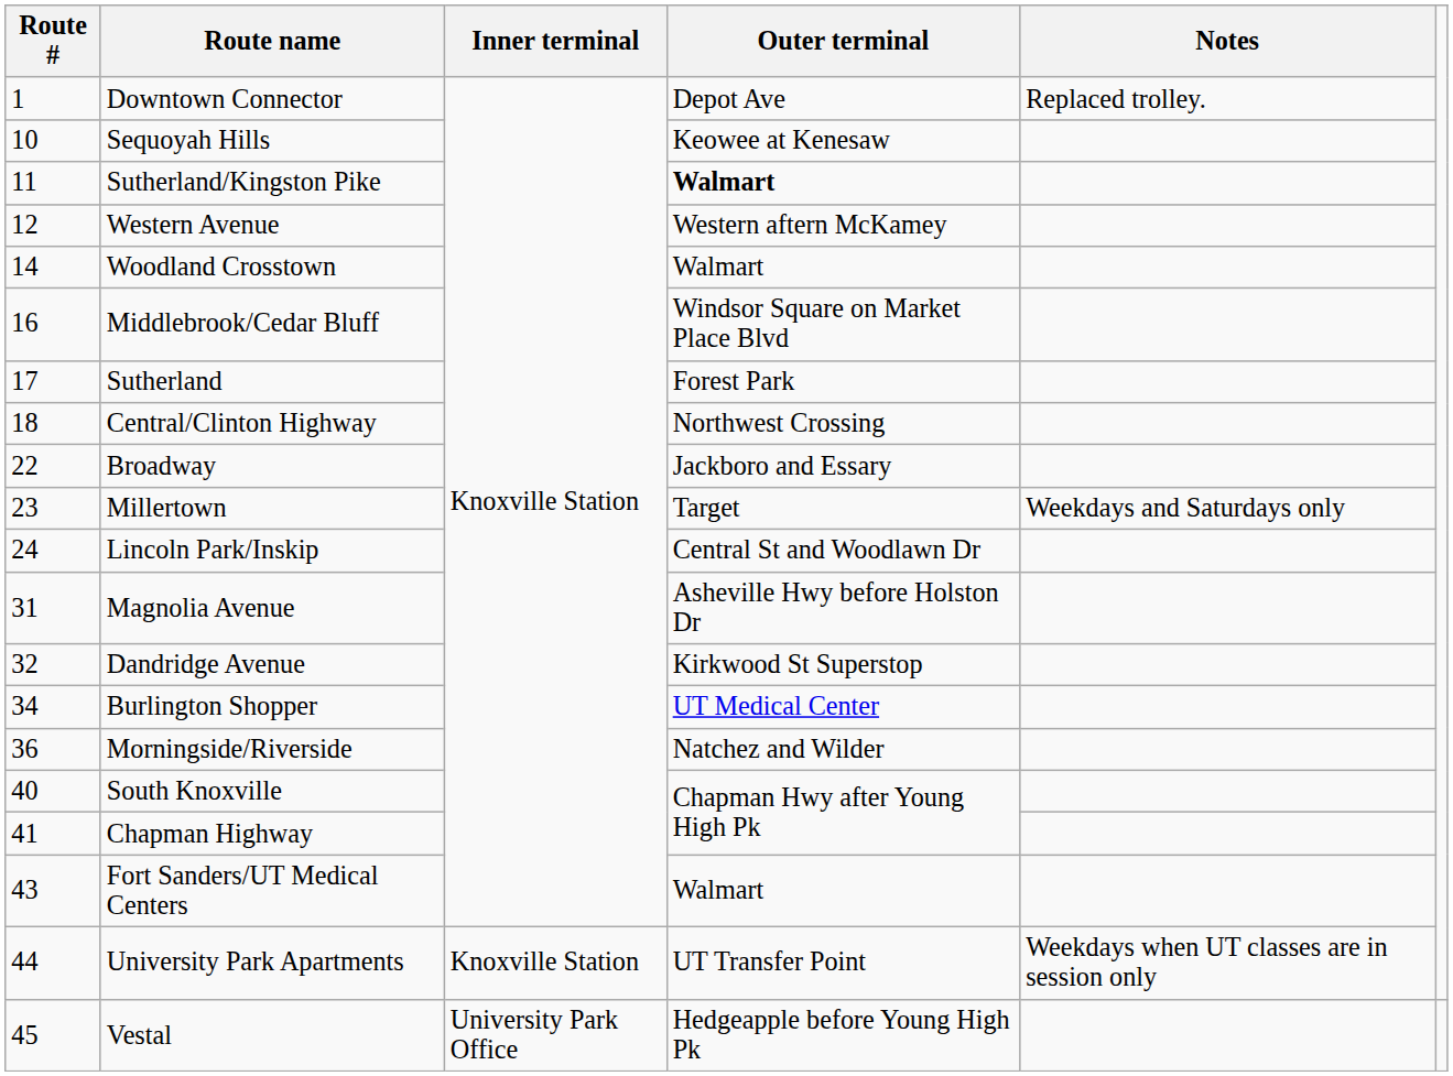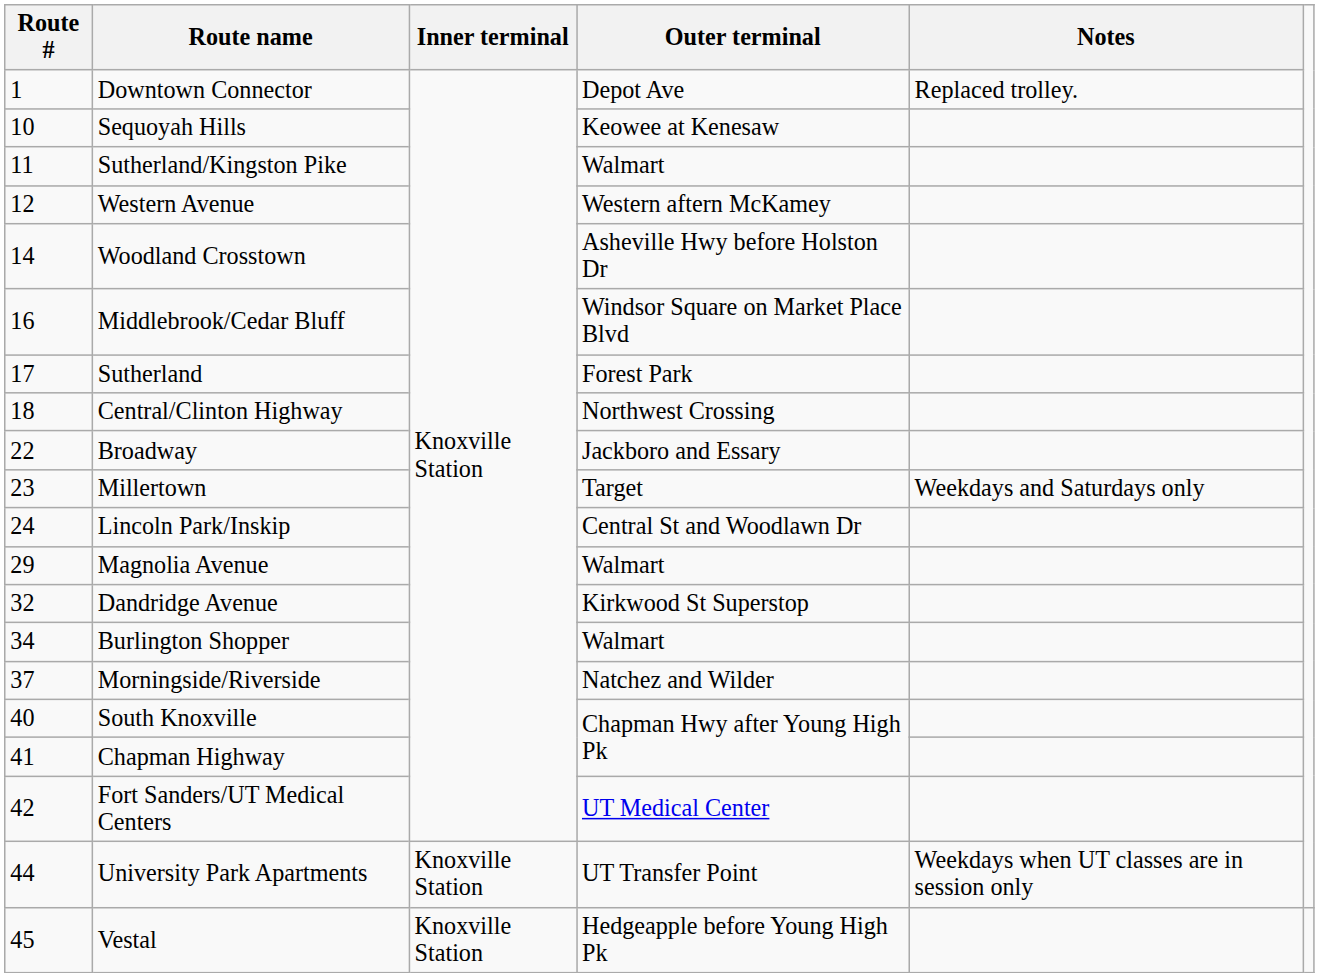Sutherland/Kingston Pike | Outer terminal: bold -> normal
Woodland Crosstown | Outer terminal: Walmart -> Asheville Hwy before Holston Dr
Magnolia Avenue | Route #: 31 -> 29
Magnolia Avenue | Outer terminal: Asheville Hwy before Holston Dr -> Walmart
Burlington Shopper | Outer terminal: UT Medical Center -> Walmart
Morningside/Riverside | Route #: 36 -> 37
Fort Sanders/UT Medical Centers | Route #: 43 -> 42
Fort Sanders/UT Medical Centers | Outer terminal: Walmart -> UT Medical Center
Vestal | Inner terminal: University Park Office -> Knoxville Station
